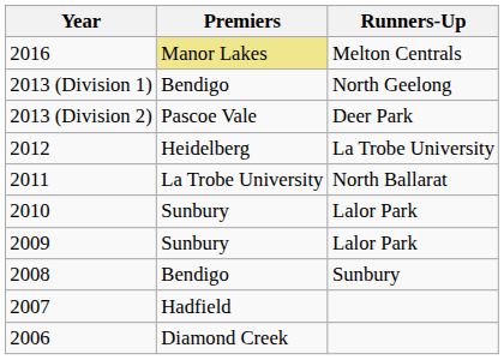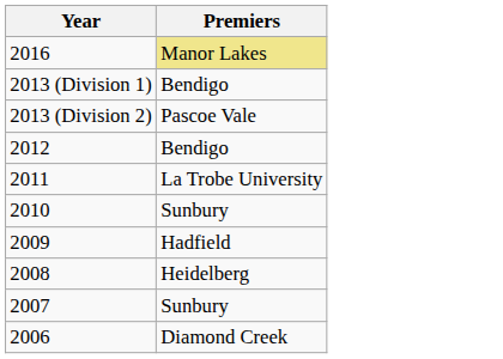- column: Runners-Up | Melton Centrals | North Geelong | Deer Park | La Trobe University | North Ballarat | Lalor Park | Lalor Park | Sunbury
2012 | Premiers: Heidelberg -> Bendigo
2009 | Premiers: Sunbury -> Hadfield
2008 | Premiers: Bendigo -> Heidelberg
2007 | Premiers: Hadfield -> Sunbury
